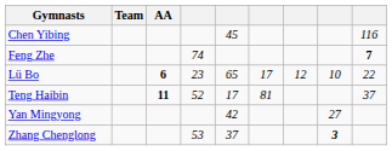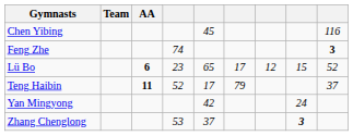Feng Zhe | column 9: 7 -> 3
Lü Bo | column 8: 10 -> 15
Lü Bo | column 9: 22 -> 52
Teng Haibin | column 6: 81 -> 79
Yan Mingyong | column 8: 27 -> 24
